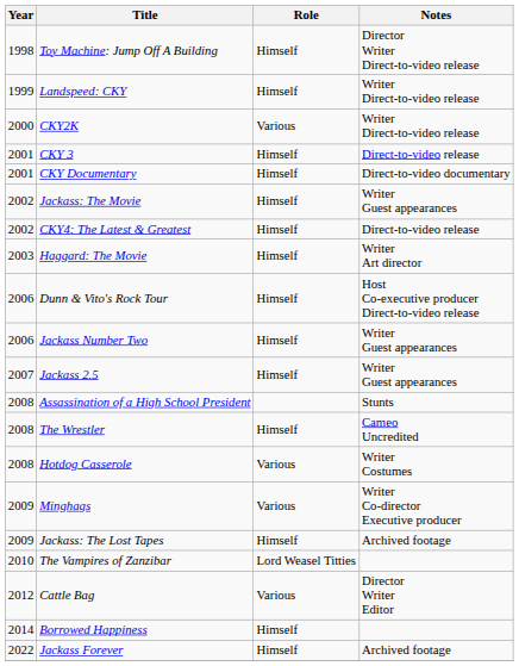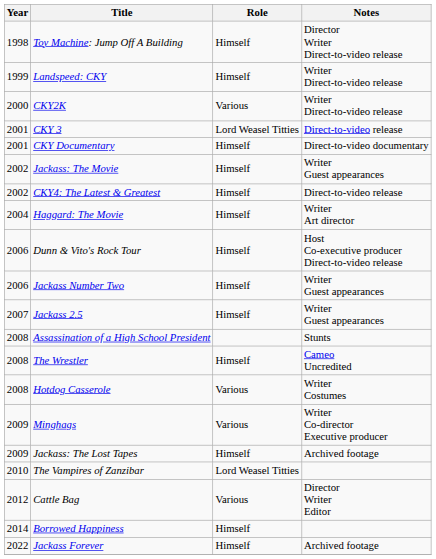CKY 3 | Role: Himself -> Lord Weasel Titties
Haggard: The Movie | Year: 2003 -> 2004
